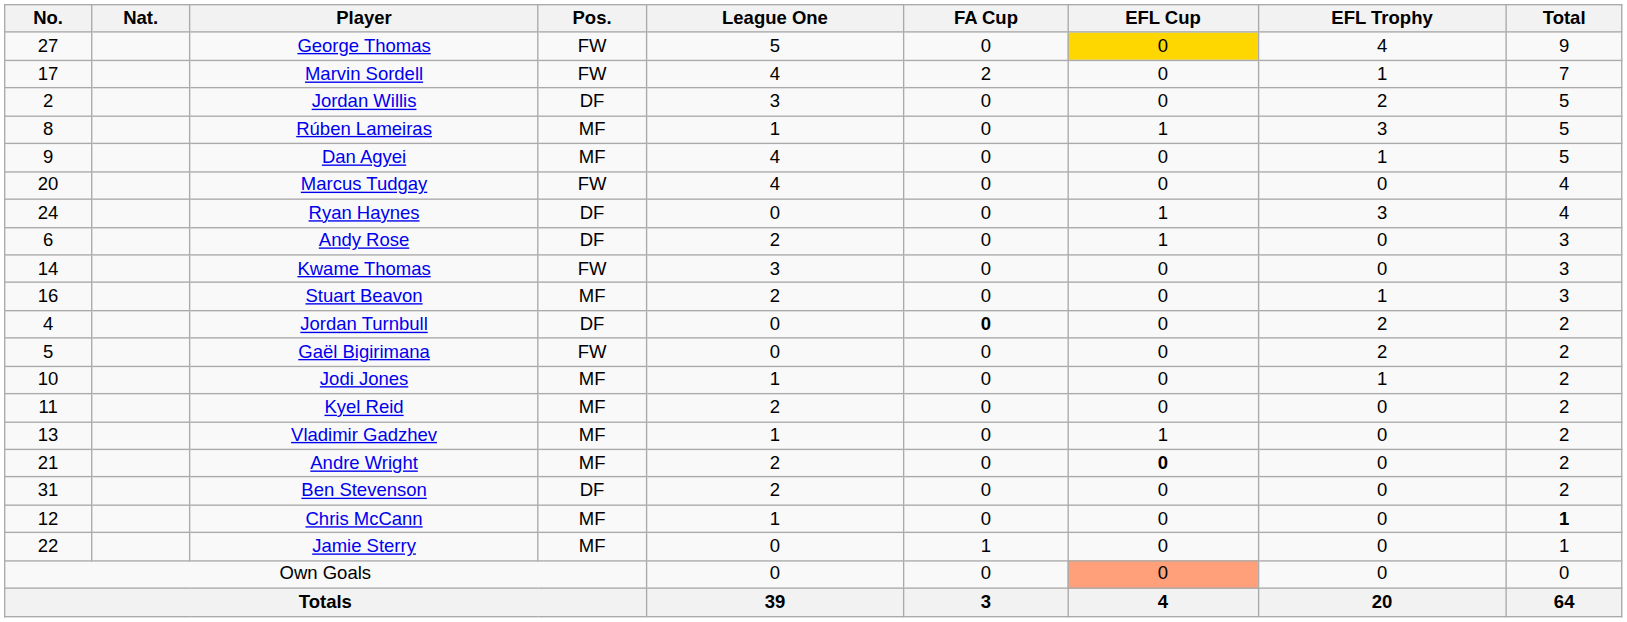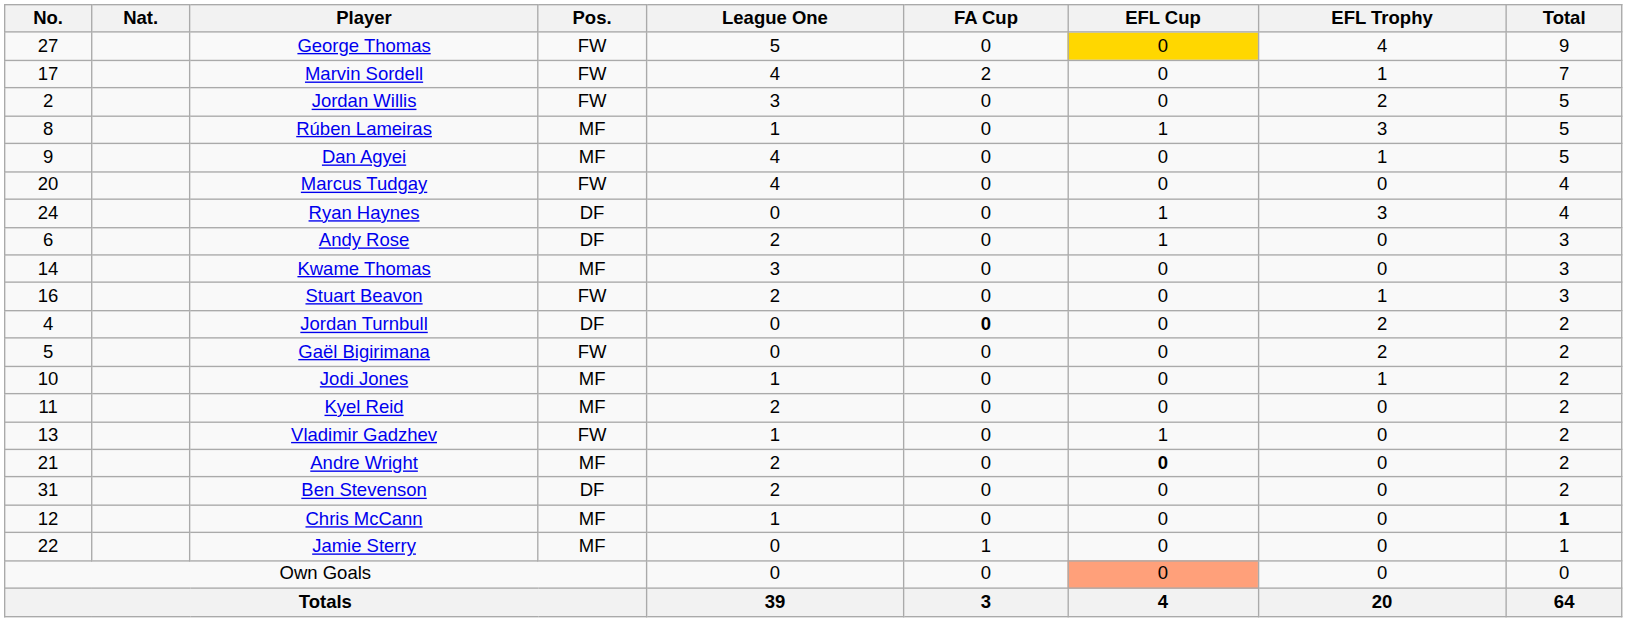Jordan Willis | Pos.: DF -> FW
Kwame Thomas | Pos.: FW -> MF
Stuart Beavon | Pos.: MF -> FW
Vladimir Gadzhev | Pos.: MF -> FW
